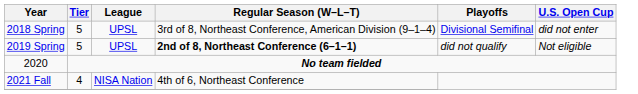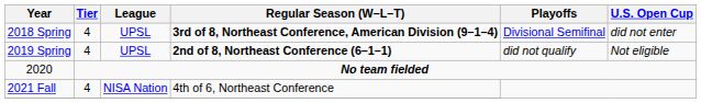2018 Spring | Tier: 5 -> 4
2018 Spring | Regular Season (W–L–T): normal -> bold
2019 Spring | Tier: 5 -> 4
